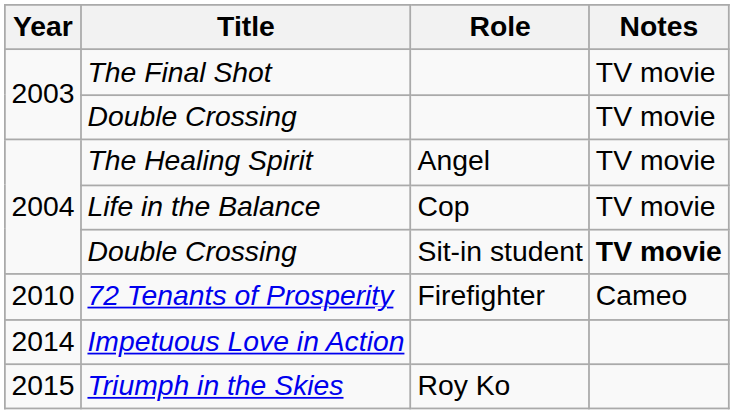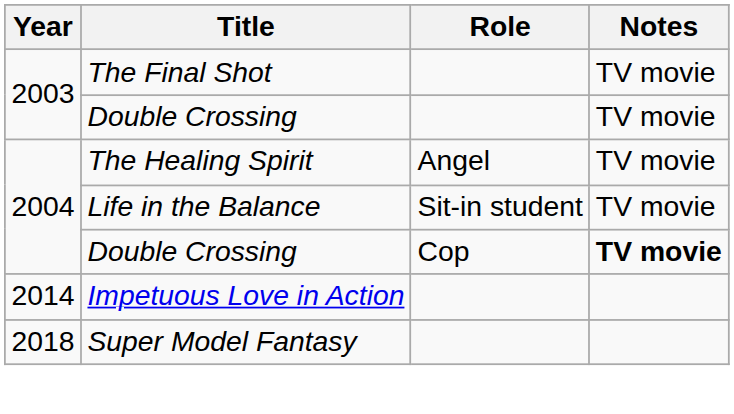Life in the Balance | Role: Cop -> Sit-in student
2004 / Double Crossing | Role: Sit-in student -> Cop
- row: 2010 | 72 Tenants of Prosperity | Firefighter | Cameo
- row: 2015 | Triumph in the Skies | Roy Ko
+ row: 2018 | Super Model Fantasy
